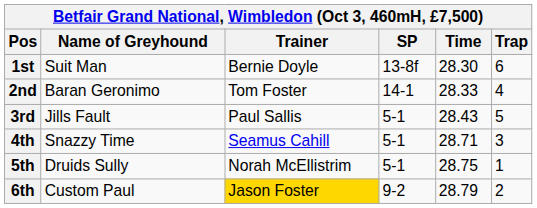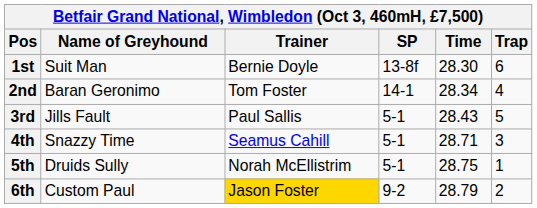2nd | Time: 28.33 -> 28.34
